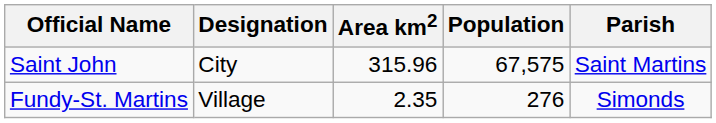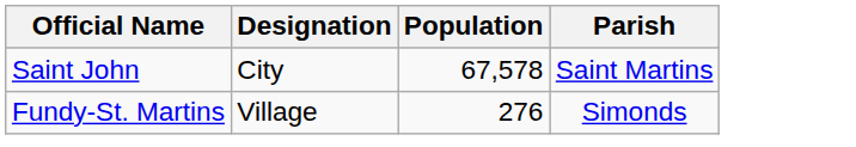- column: Area km2 | 315.96 | 2.35
Saint John | Population: 67,575 -> 67,578
